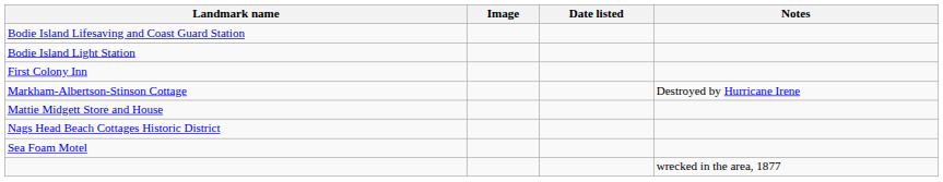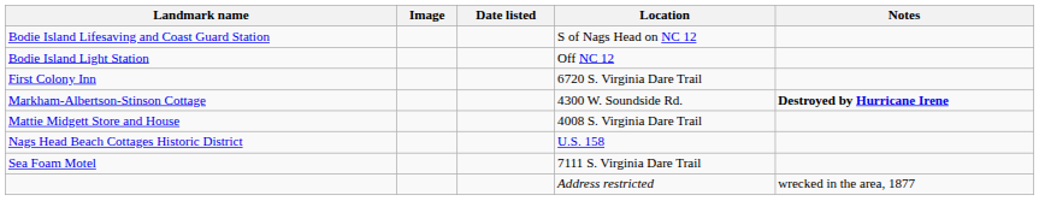+ column: Location | S of Nags Head on NC 12 | Off NC 12 | 6720 S. Virginia Dare Trail | 4300 W. Soundside Rd. | 4008 S. Virginia Dare Trail | U.S. 158 | 7111 S. Virginia Dare Trail | Address restricted
Markham-Albertson-Stinson Cottage | Notes: normal -> bold
